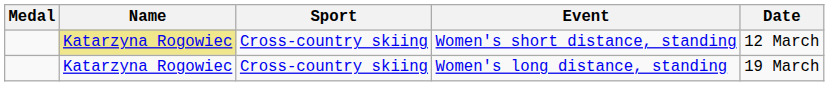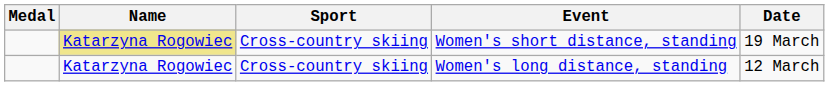Women's short distance, standing | Date: 12 March -> 19 March
Women's long distance, standing | Date: 19 March -> 12 March
